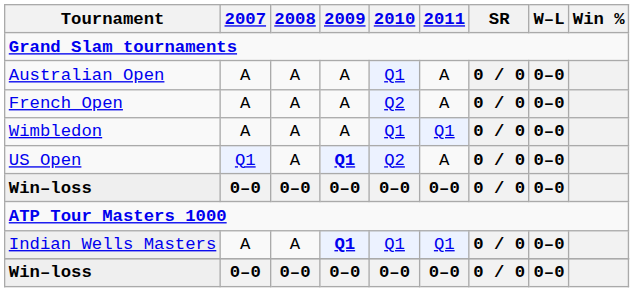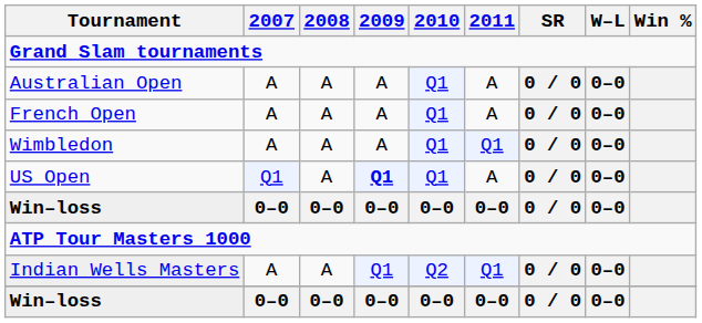French Open | 2010: Q2 -> Q1
US Open | 2010: Q2 -> Q1
Indian Wells Masters | 2009: bold -> normal
Indian Wells Masters | 2010: Q1 -> Q2
